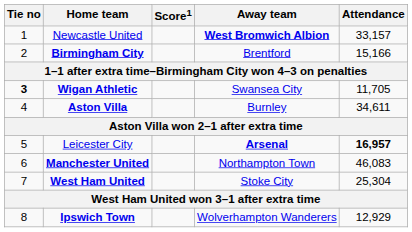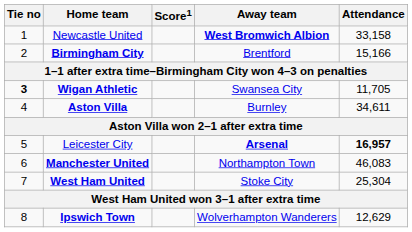Newcastle United | Attendance: 33,157 -> 33,158
Ipswich Town | Attendance: 12,929 -> 12,629
